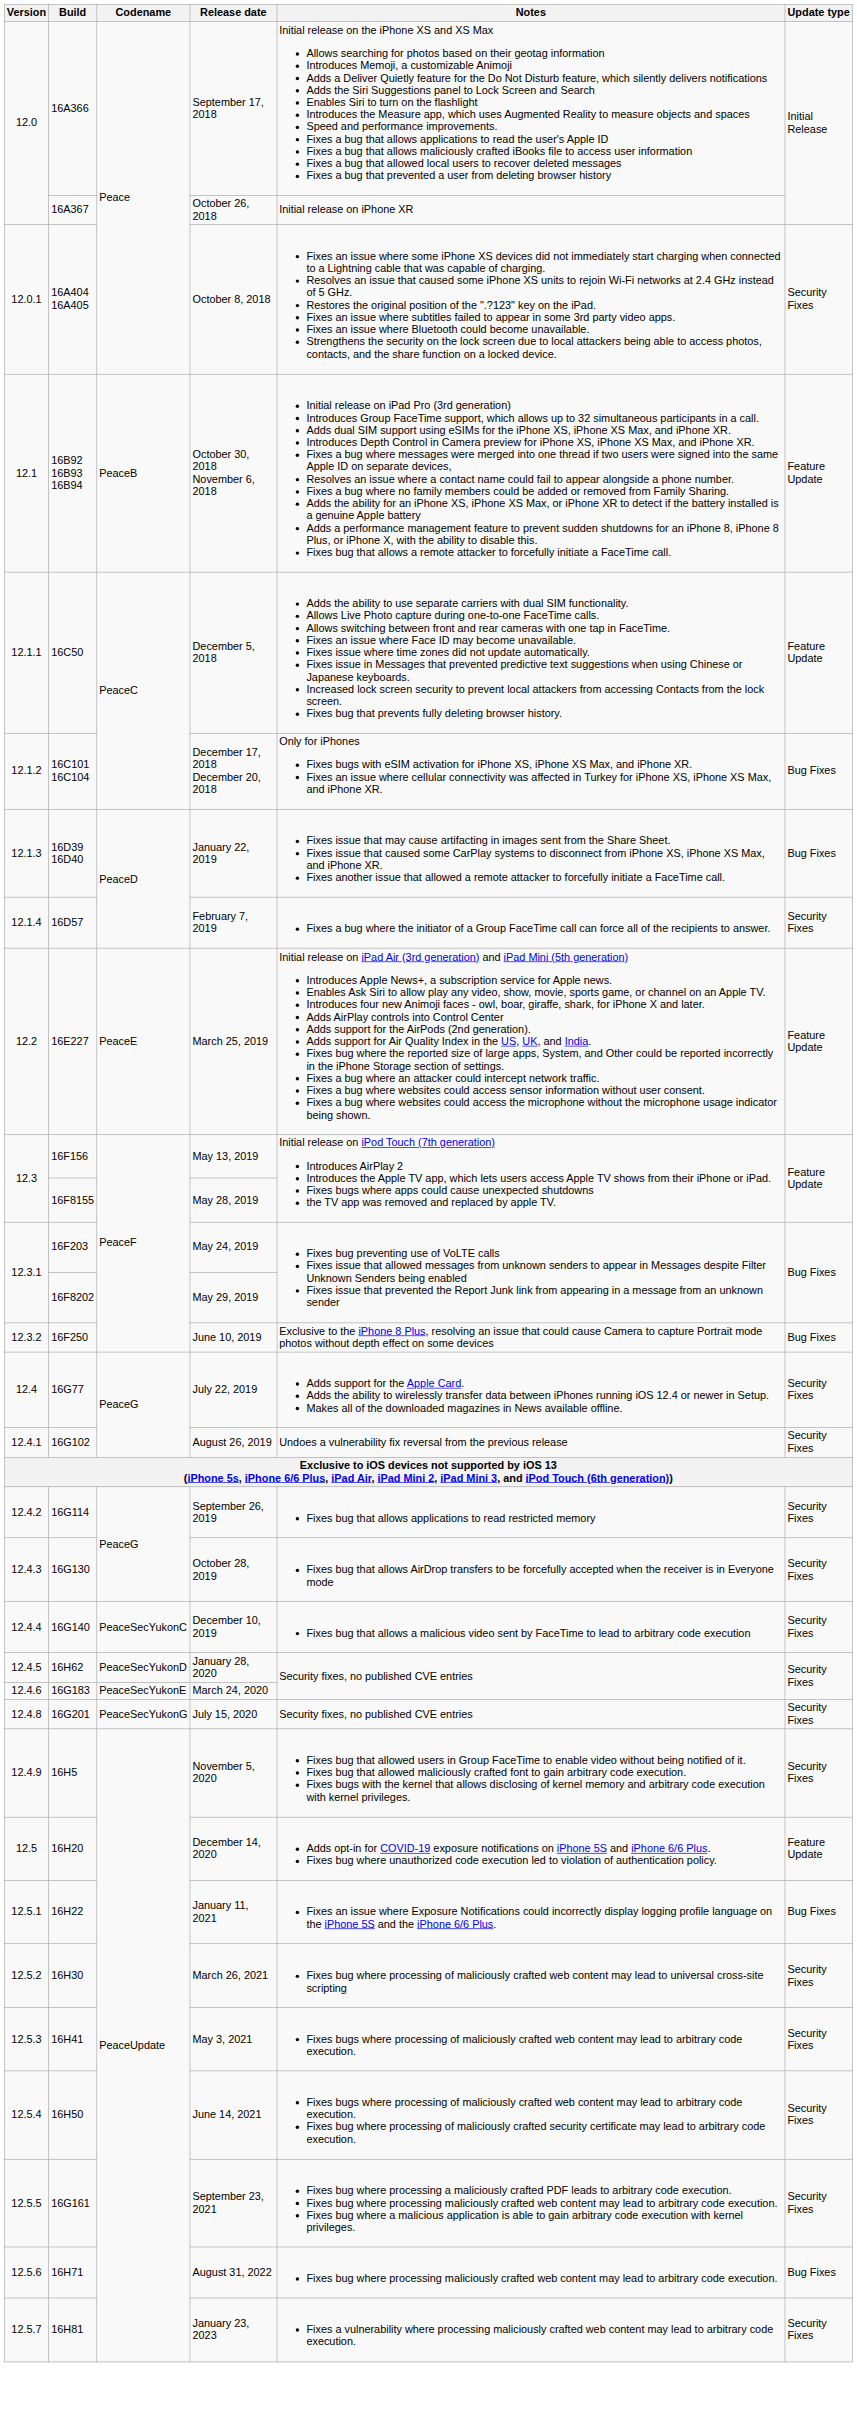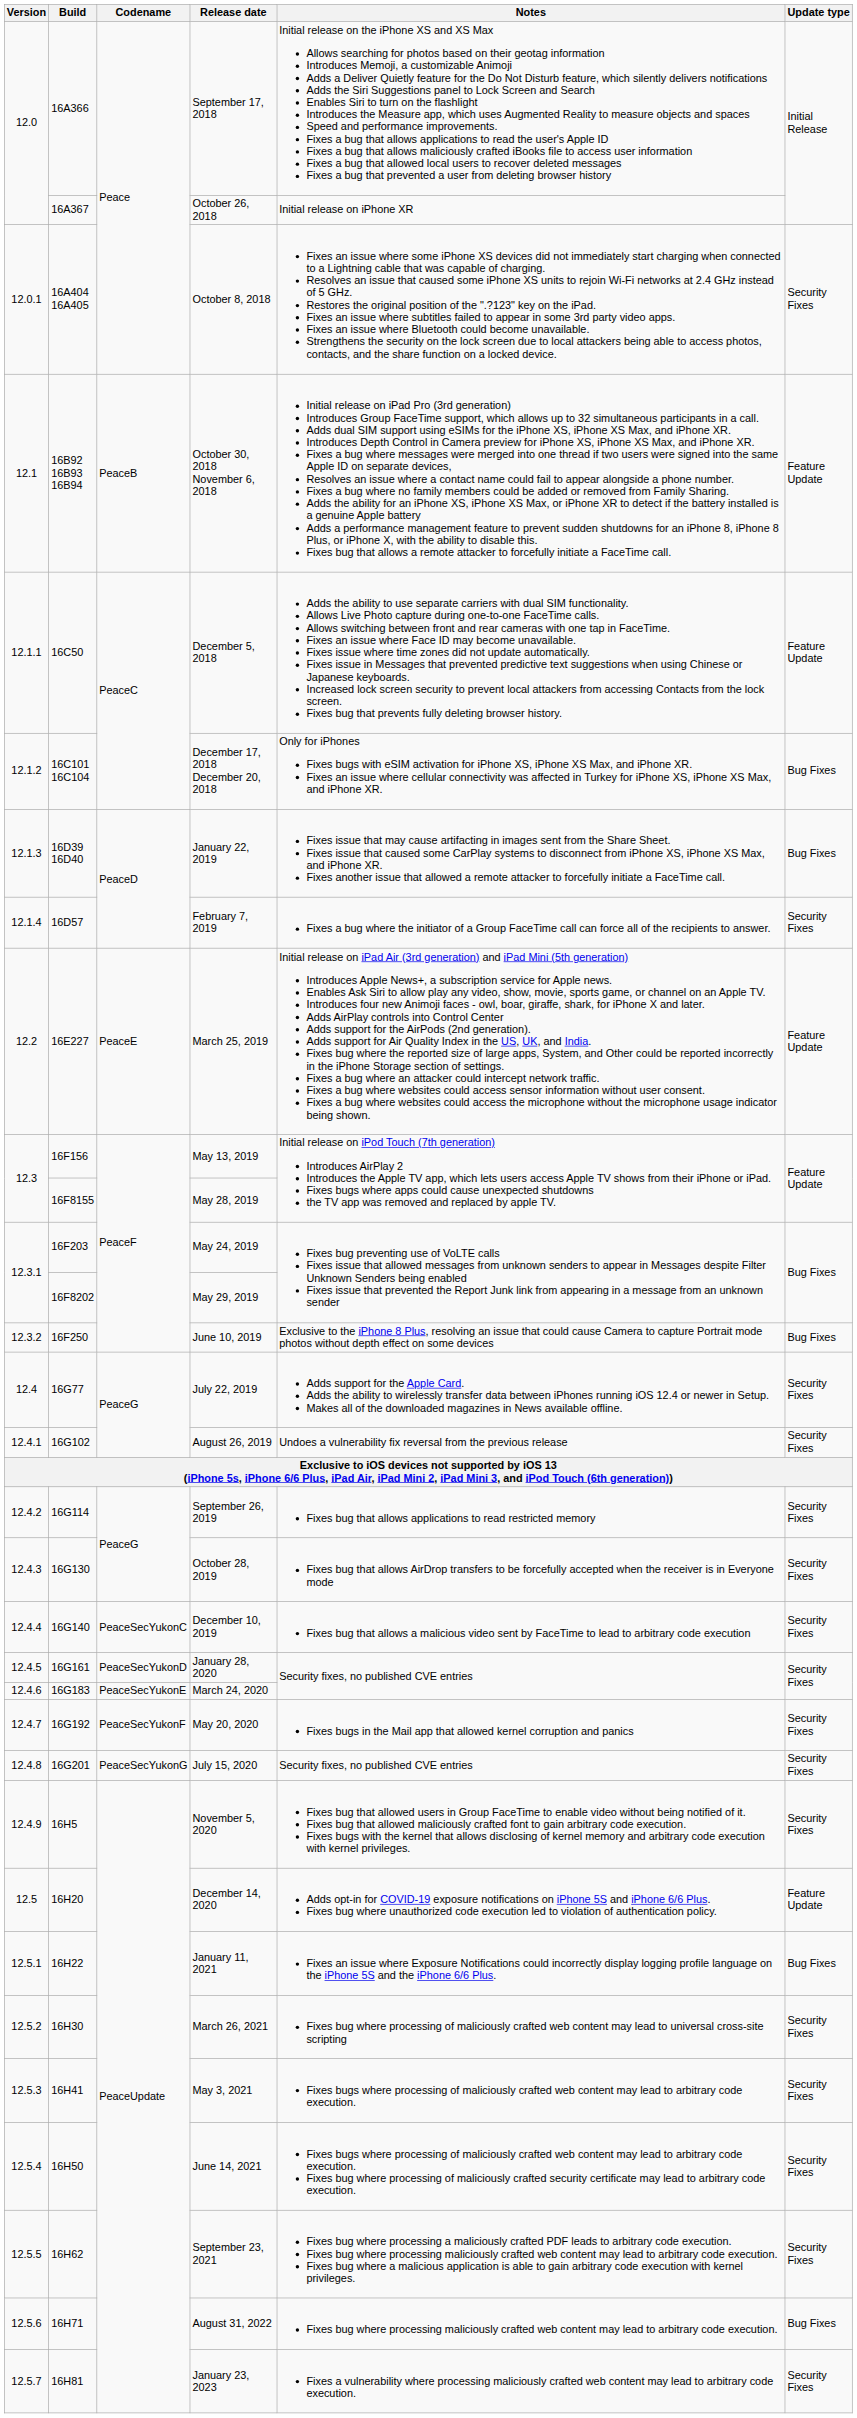January 28, 2020 | Build: 16H62 -> 16G161
+ row: 12.4.7 | 16G192 | PeaceSecYukonF | May 20, 2020 | Fixes bugs in the Mail app that allowed kernel corruption and panics | Security Fixes
September 23, 2021 | Build: 16G161 -> 16H62
